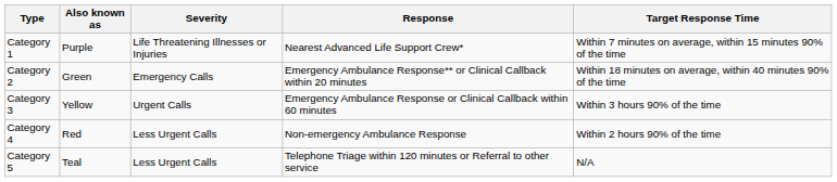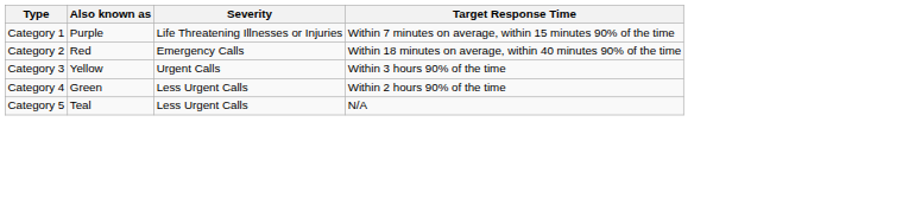- column: Response | Nearest Advanced Life Support Crew* | Emergency Ambulance Response** or Clinical Callback within 20 minutes | Emergency Ambulance Response or Clinical Callback within 60 minutes | Non-emergency Ambulance Response | Telephone Triage within 120 minutes or Referral to other service
Category 2 | Also known as: Green -> Red
Category 4 | Also known as: Red -> Green
